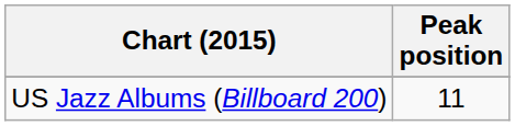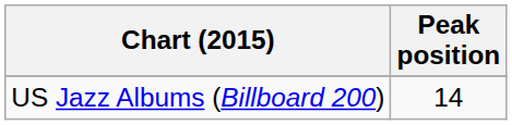US Jazz Albums (Billboard 200) | Peak position: 11 -> 14
